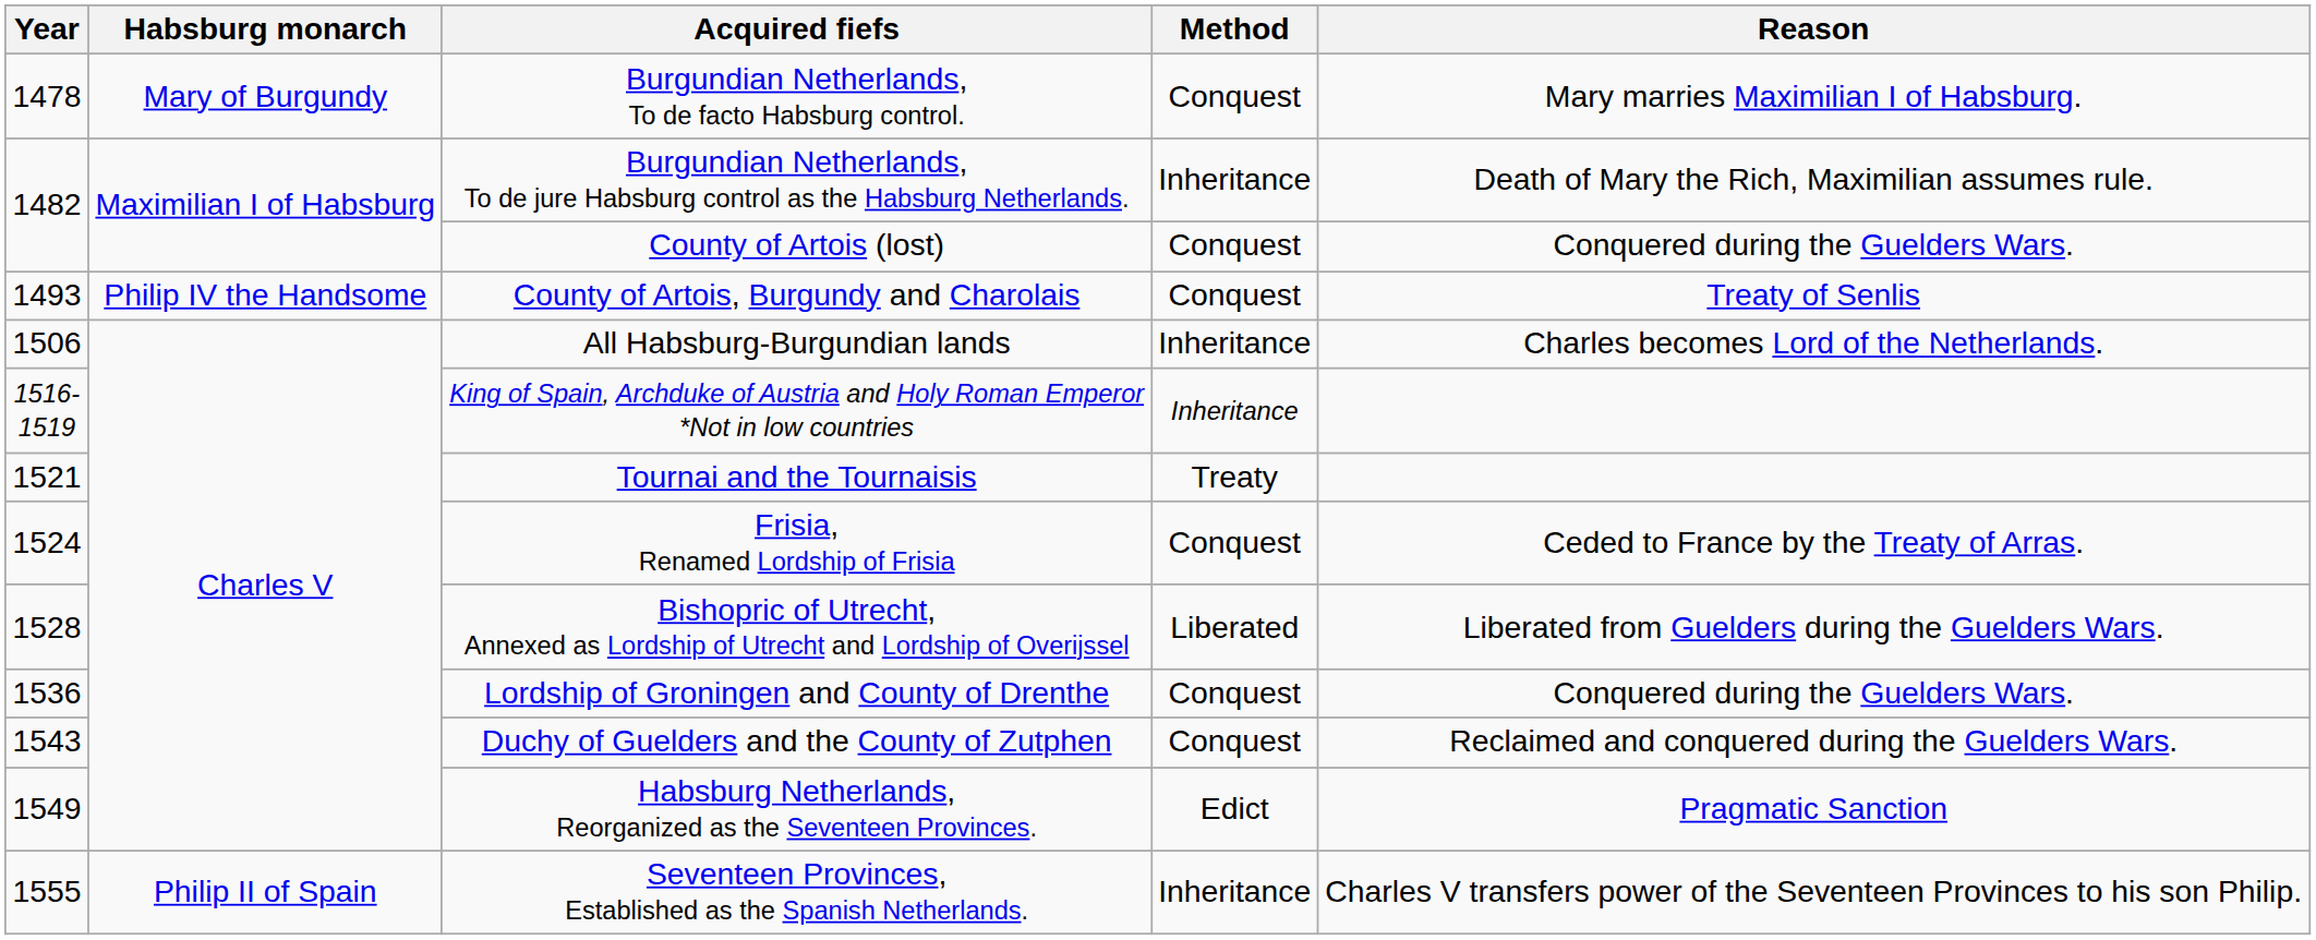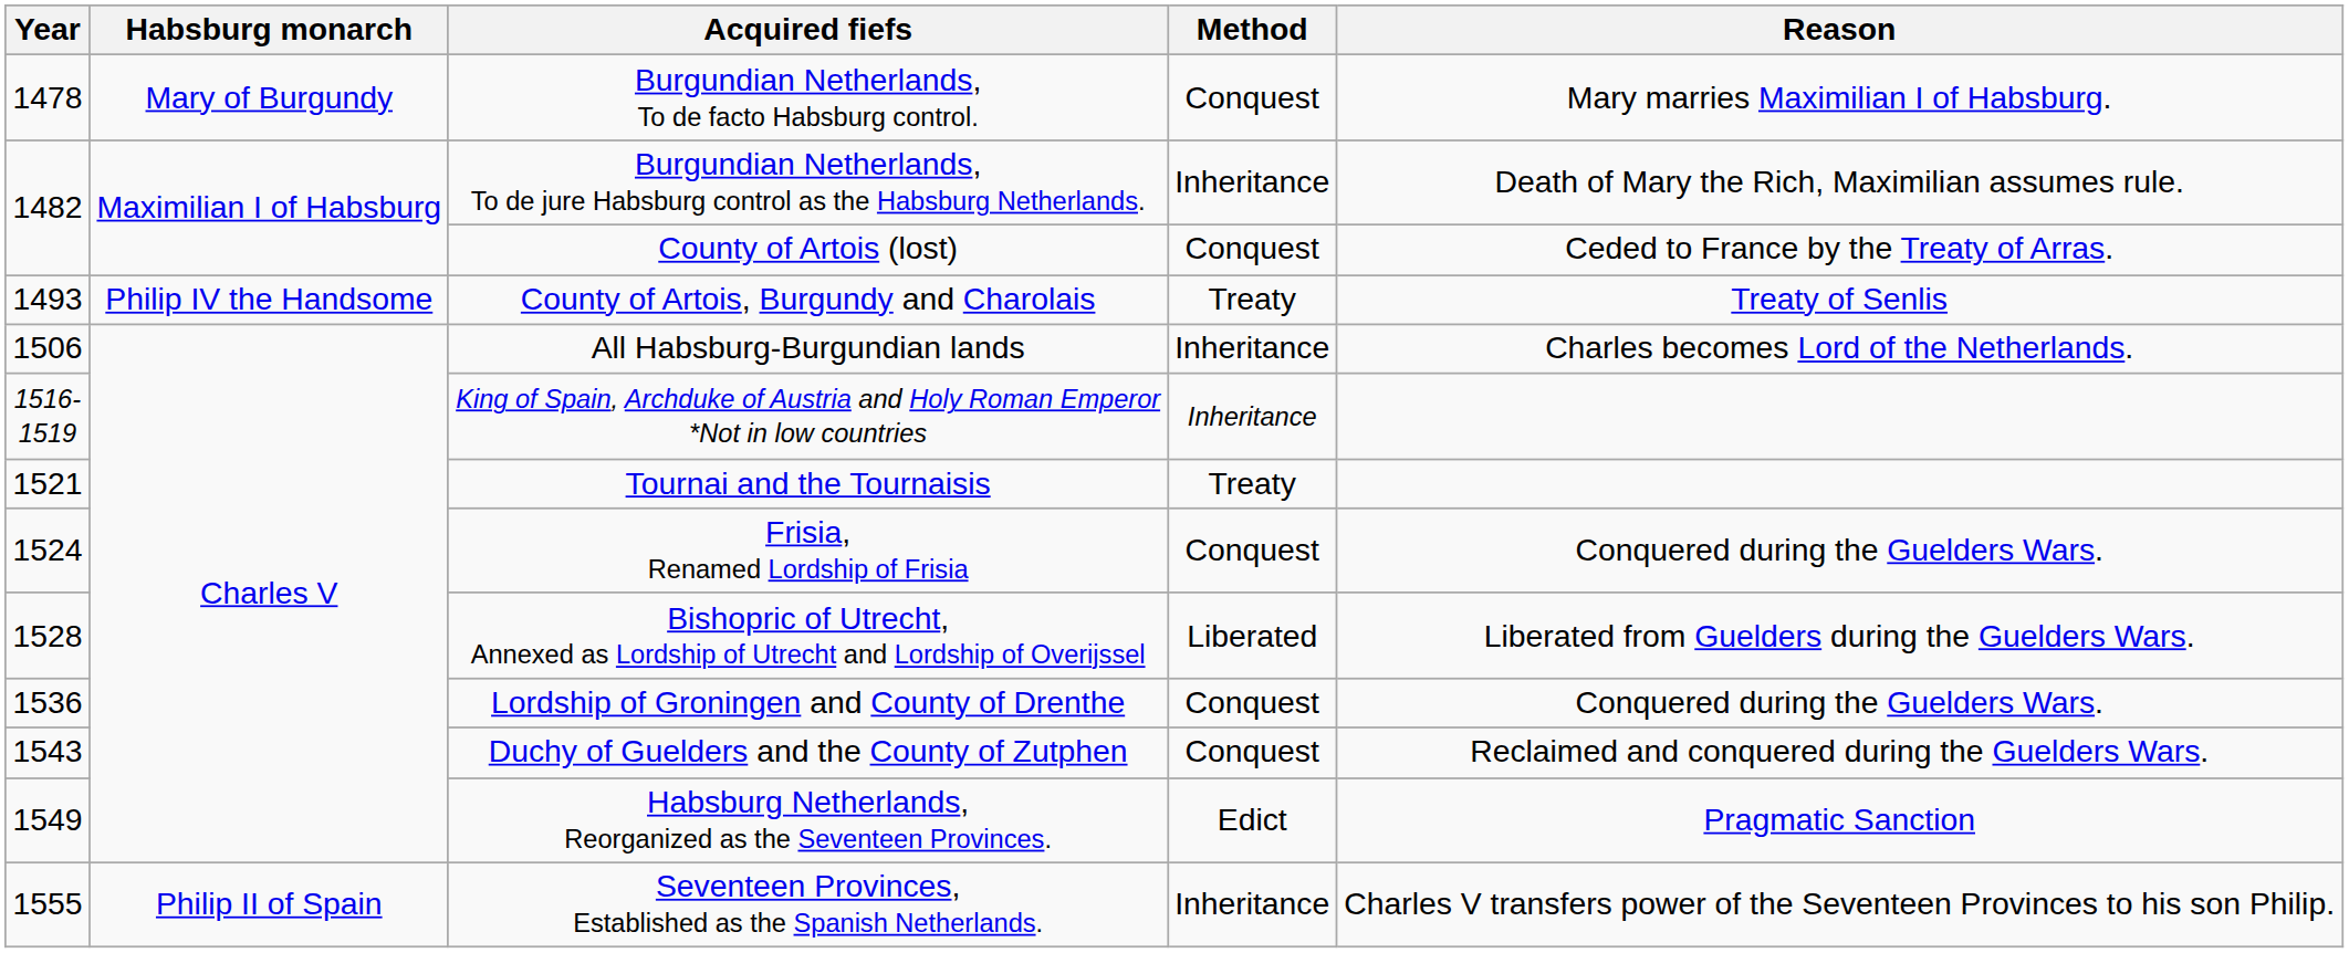County of Artois (lost) | Reason: Conquered during the Guelders Wars. -> Ceded to France by the Treaty of Arras.
County of Artois, Burgundy and Charolais | Method: Conquest -> Treaty
Frisia, Renamed Lordship of Frisia | Reason: Ceded to France by the Treaty of Arras. -> Conquered during the Guelders Wars.
